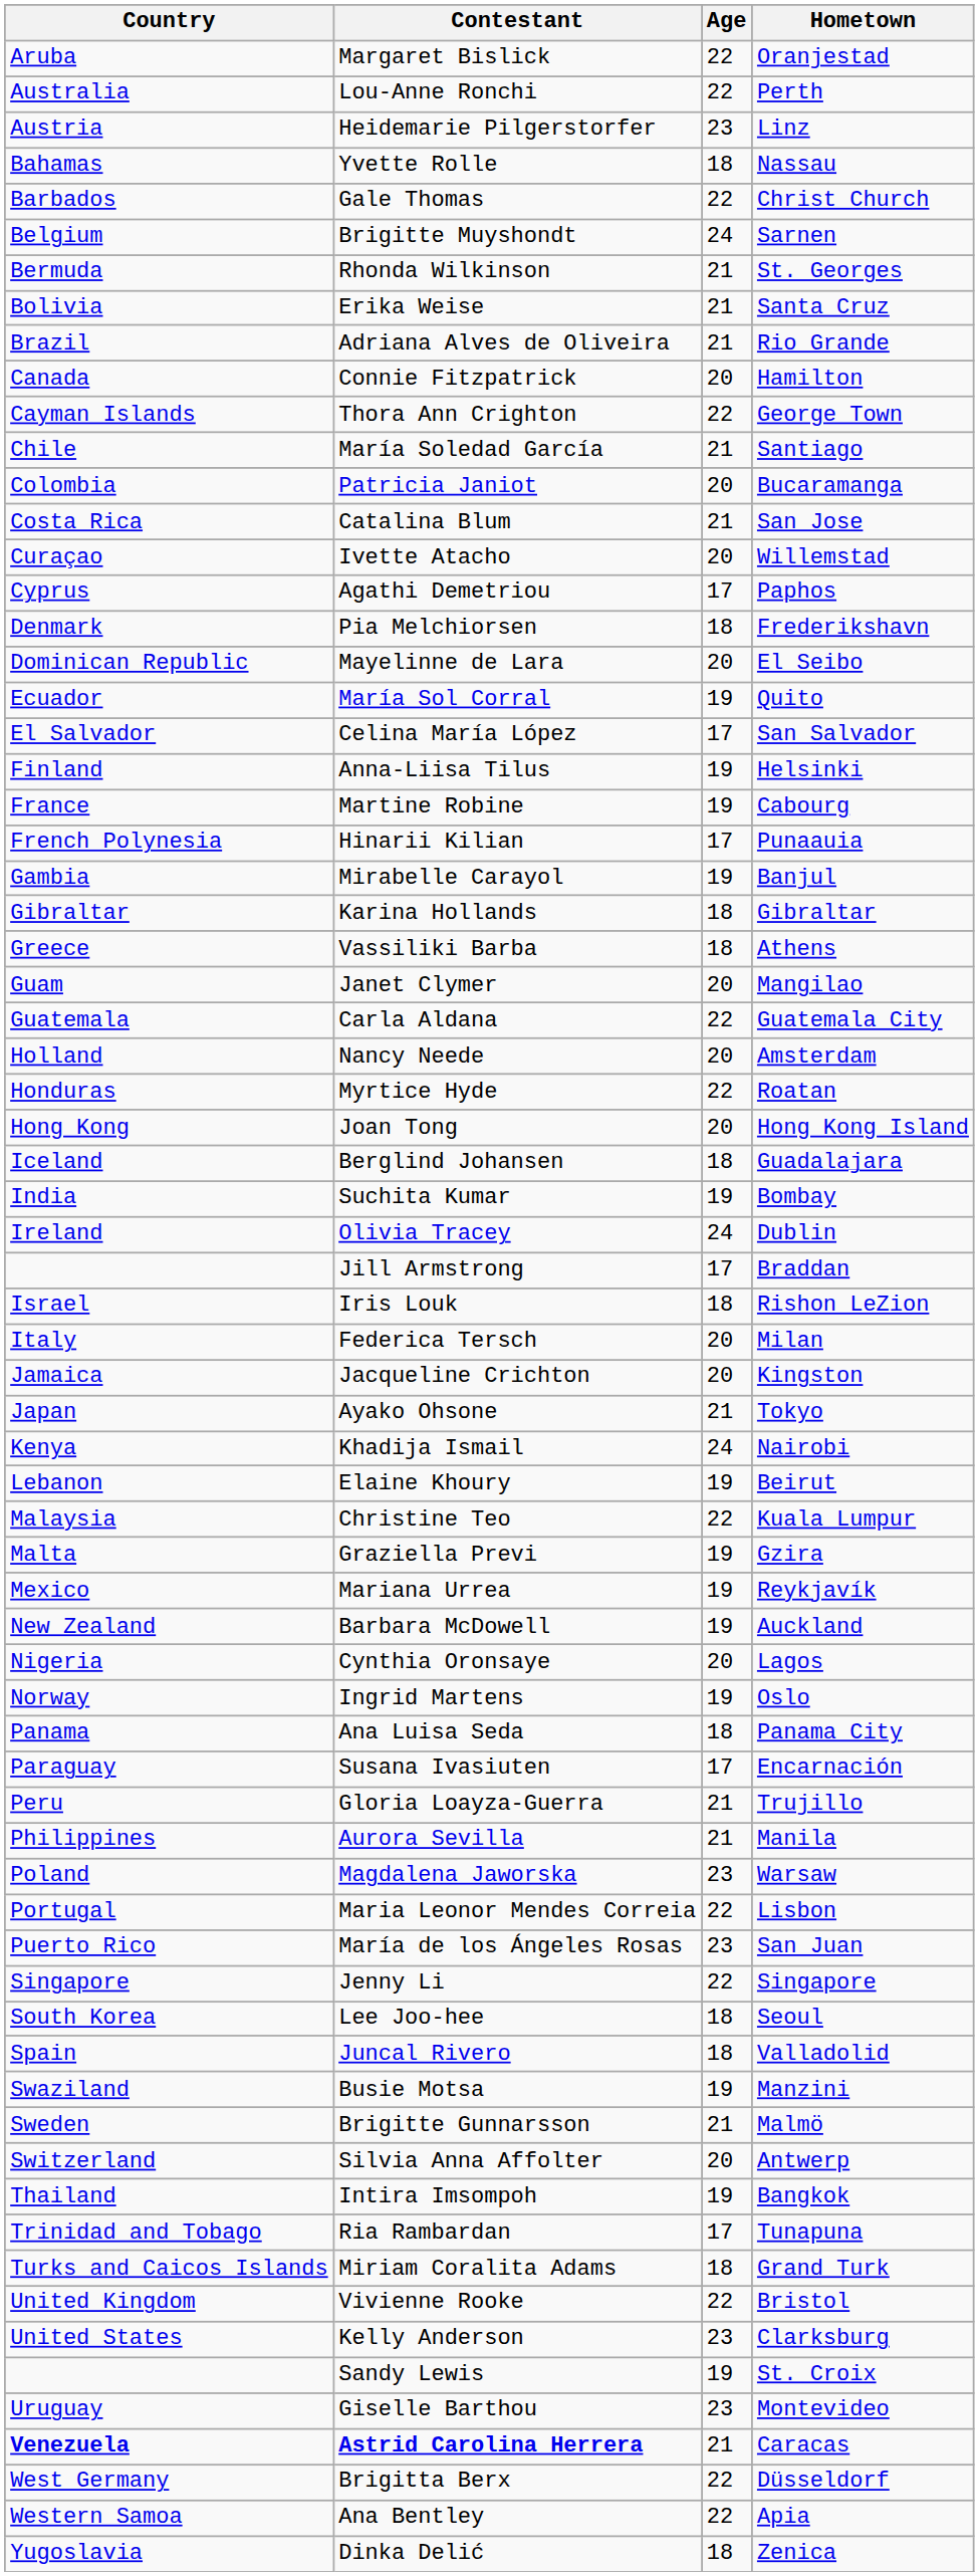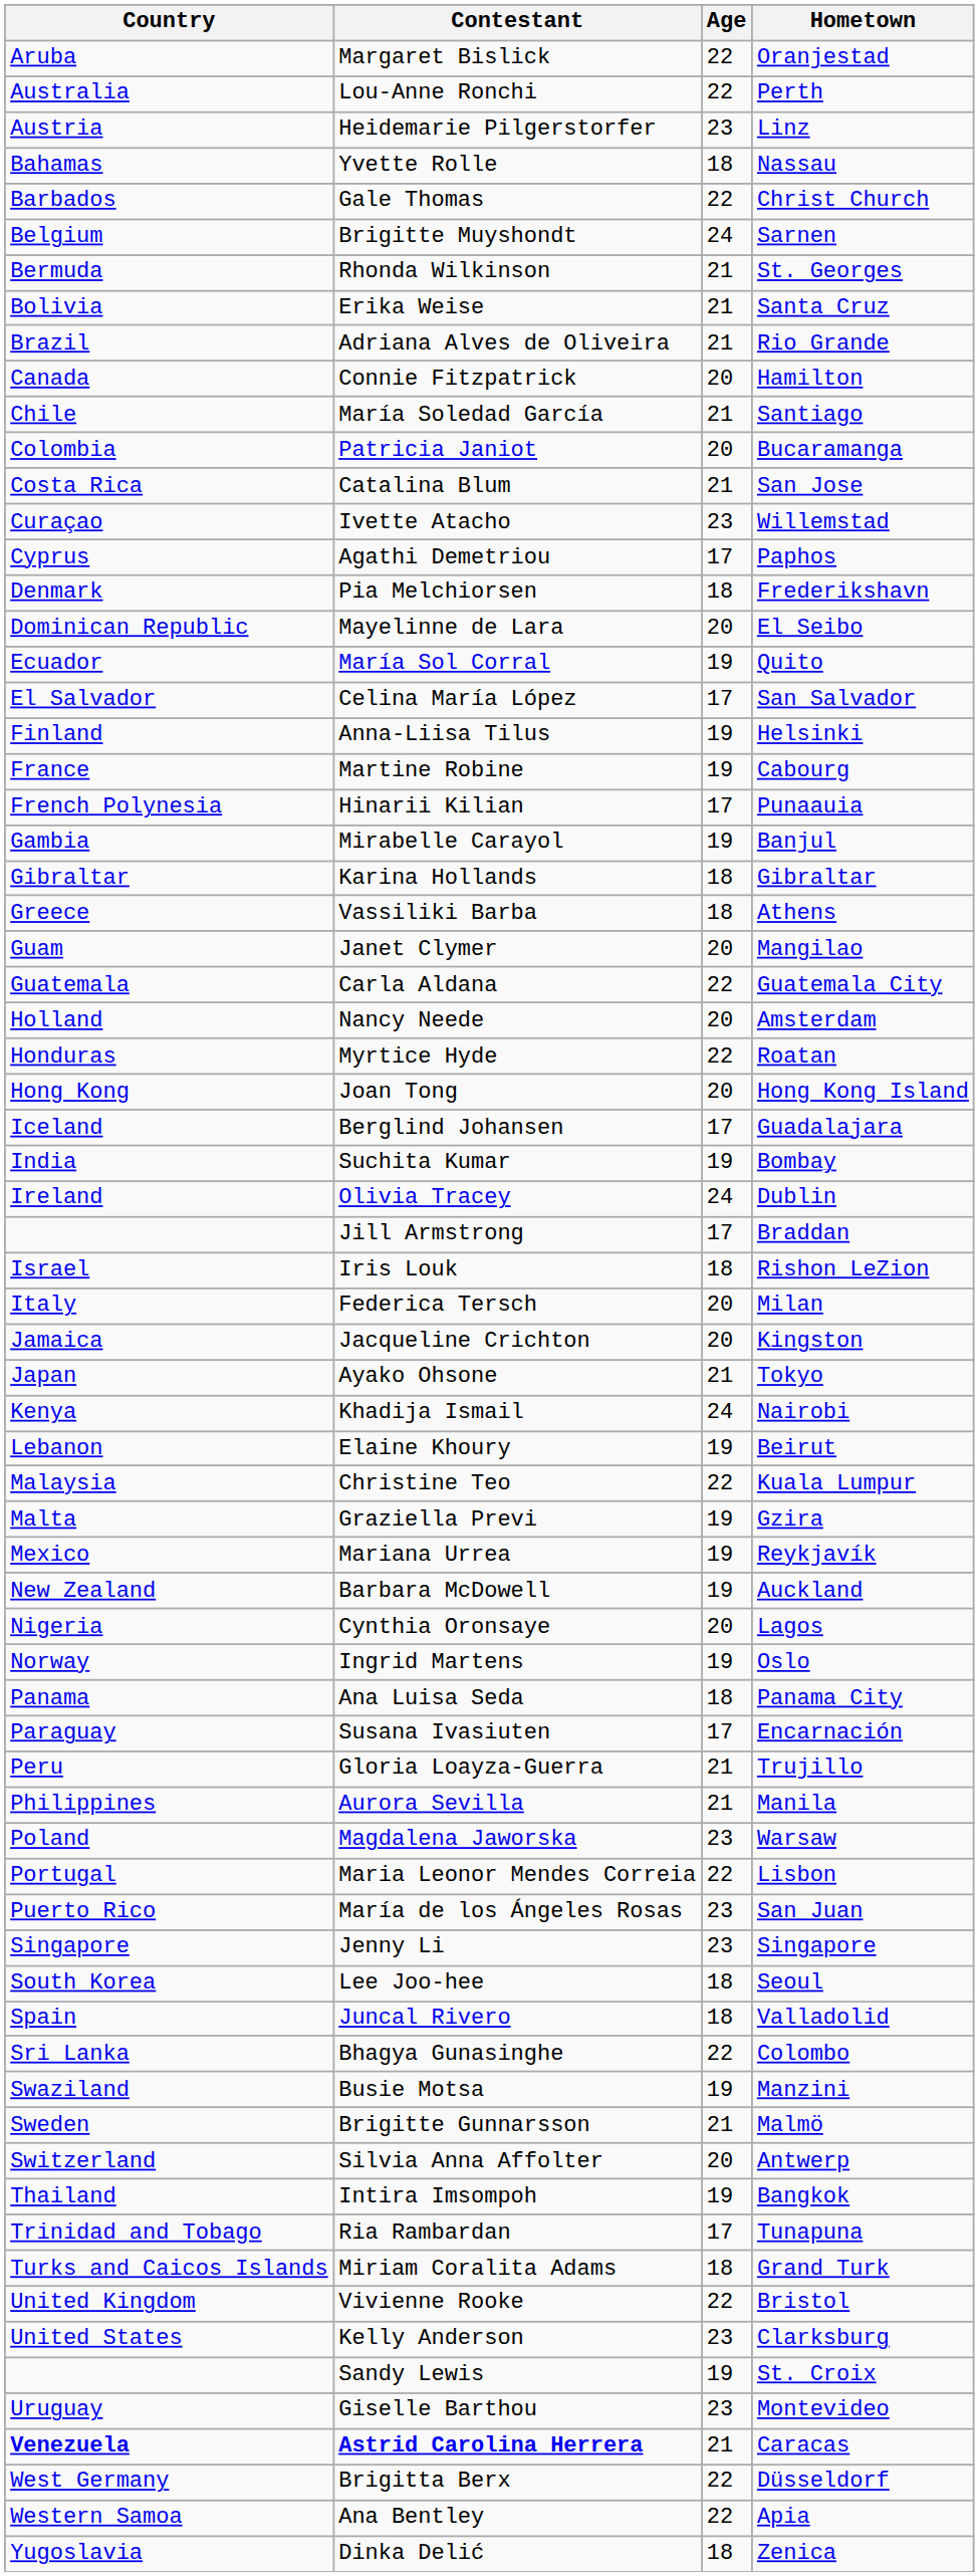- row: Cayman Islands | Thora Ann Crighton | 22 | George Town
Ivette Atacho | Age: 20 -> 23
Berglind Johansen | Age: 18 -> 17
Jenny Li | Age: 22 -> 23
+ row: Sri Lanka | Bhagya Gunasinghe | 22 | Colombo
